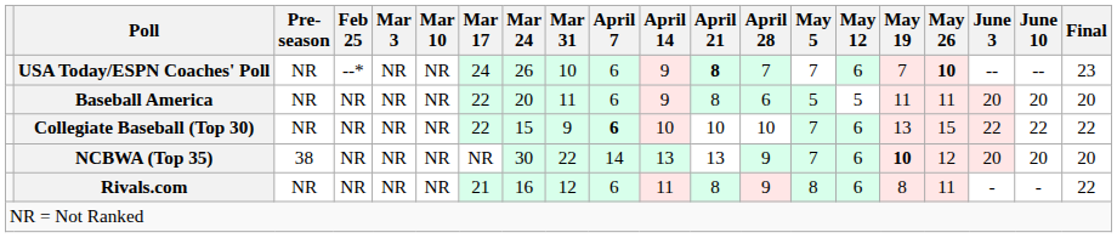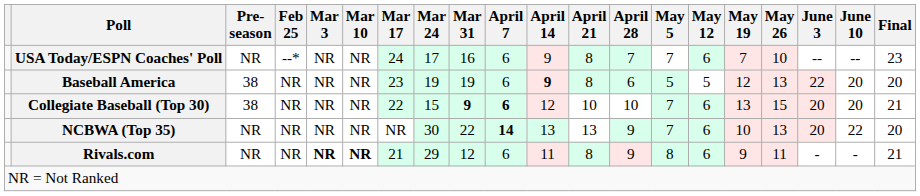USA Today/ESPN Coaches' Poll | Mar 24: 26 -> 17
USA Today/ESPN Coaches' Poll | Mar 31: 10 -> 16
USA Today/ESPN Coaches' Poll | April 21: bold -> normal
USA Today/ESPN Coaches' Poll | May 26: bold -> normal
Baseball America | Pre- season: NR -> 38
Baseball America | Mar 17: 22 -> 23
Baseball America | Mar 24: 20 -> 19
Baseball America | Mar 31: 11 -> 19
Baseball America | April 14: normal -> bold
Baseball America | May 19: 11 -> 12
Baseball America | May 26: 11 -> 13
Baseball America | June 3: 20 -> 22
Collegiate Baseball (Top 30) | Pre- season: NR -> 38
Collegiate Baseball (Top 30) | Mar 31: normal -> bold
Collegiate Baseball (Top 30) | April 14: 10 -> 12
Collegiate Baseball (Top 30) | June 3: 22 -> 20
Collegiate Baseball (Top 30) | June 10: 22 -> 20
Collegiate Baseball (Top 30) | Final: 22 -> 21
NCBWA (Top 35) | Pre- season: 38 -> NR
NCBWA (Top 35) | April 7: normal -> bold
NCBWA (Top 35) | May 19: bold -> normal
NCBWA (Top 35) | May 26: 12 -> 13
NCBWA (Top 35) | June 10: 20 -> 22
Rivals.com | Mar 3: normal -> bold
Rivals.com | Mar 10: normal -> bold
Rivals.com | Mar 24: 16 -> 29
Rivals.com | May 19: 8 -> 9
Rivals.com | Final: 22 -> 21
